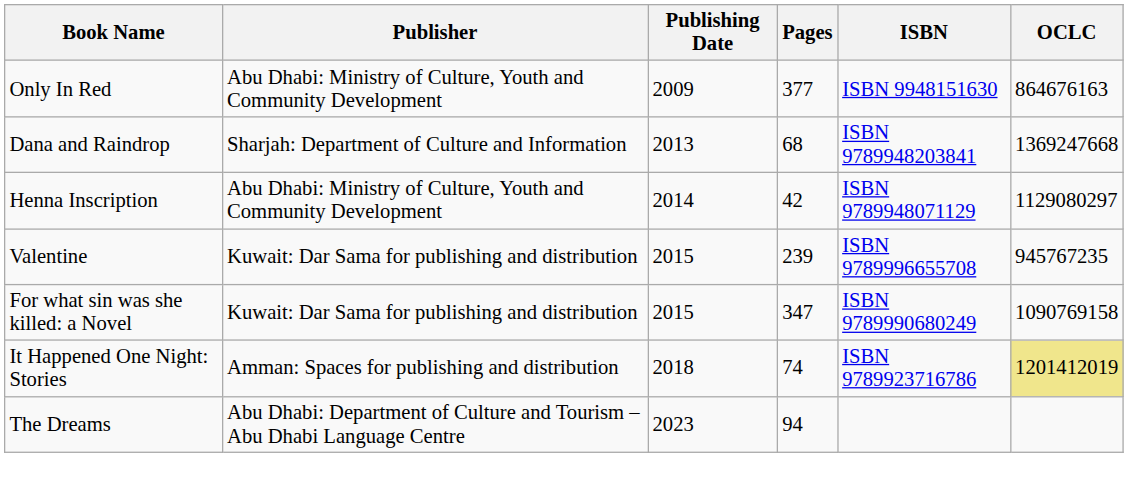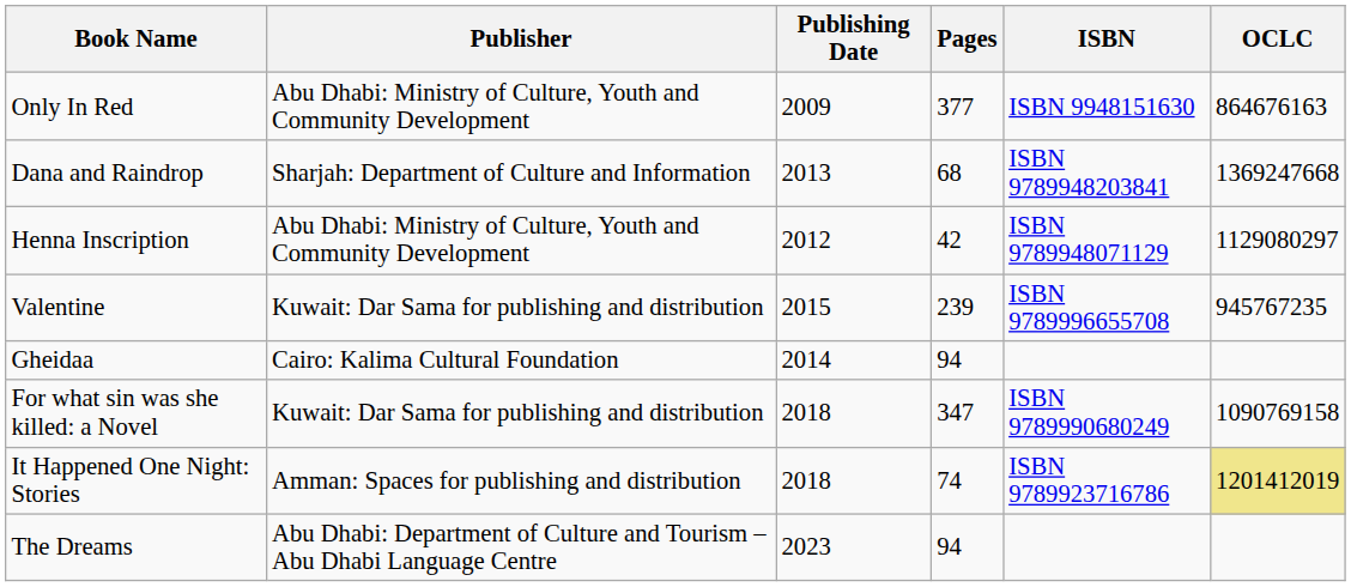Henna Inscription | Publishing Date: 2014 -> 2012
+ row: Gheidaa | Cairo: Kalima Cultural Foundation | 2014 | 94
For what sin was she killed: a Novel | Publishing Date: 2015 -> 2018
